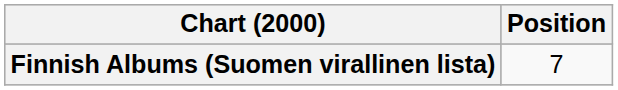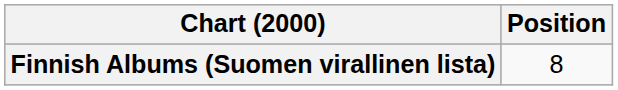Finnish Albums (Suomen virallinen lista) | Position: 7 -> 8
